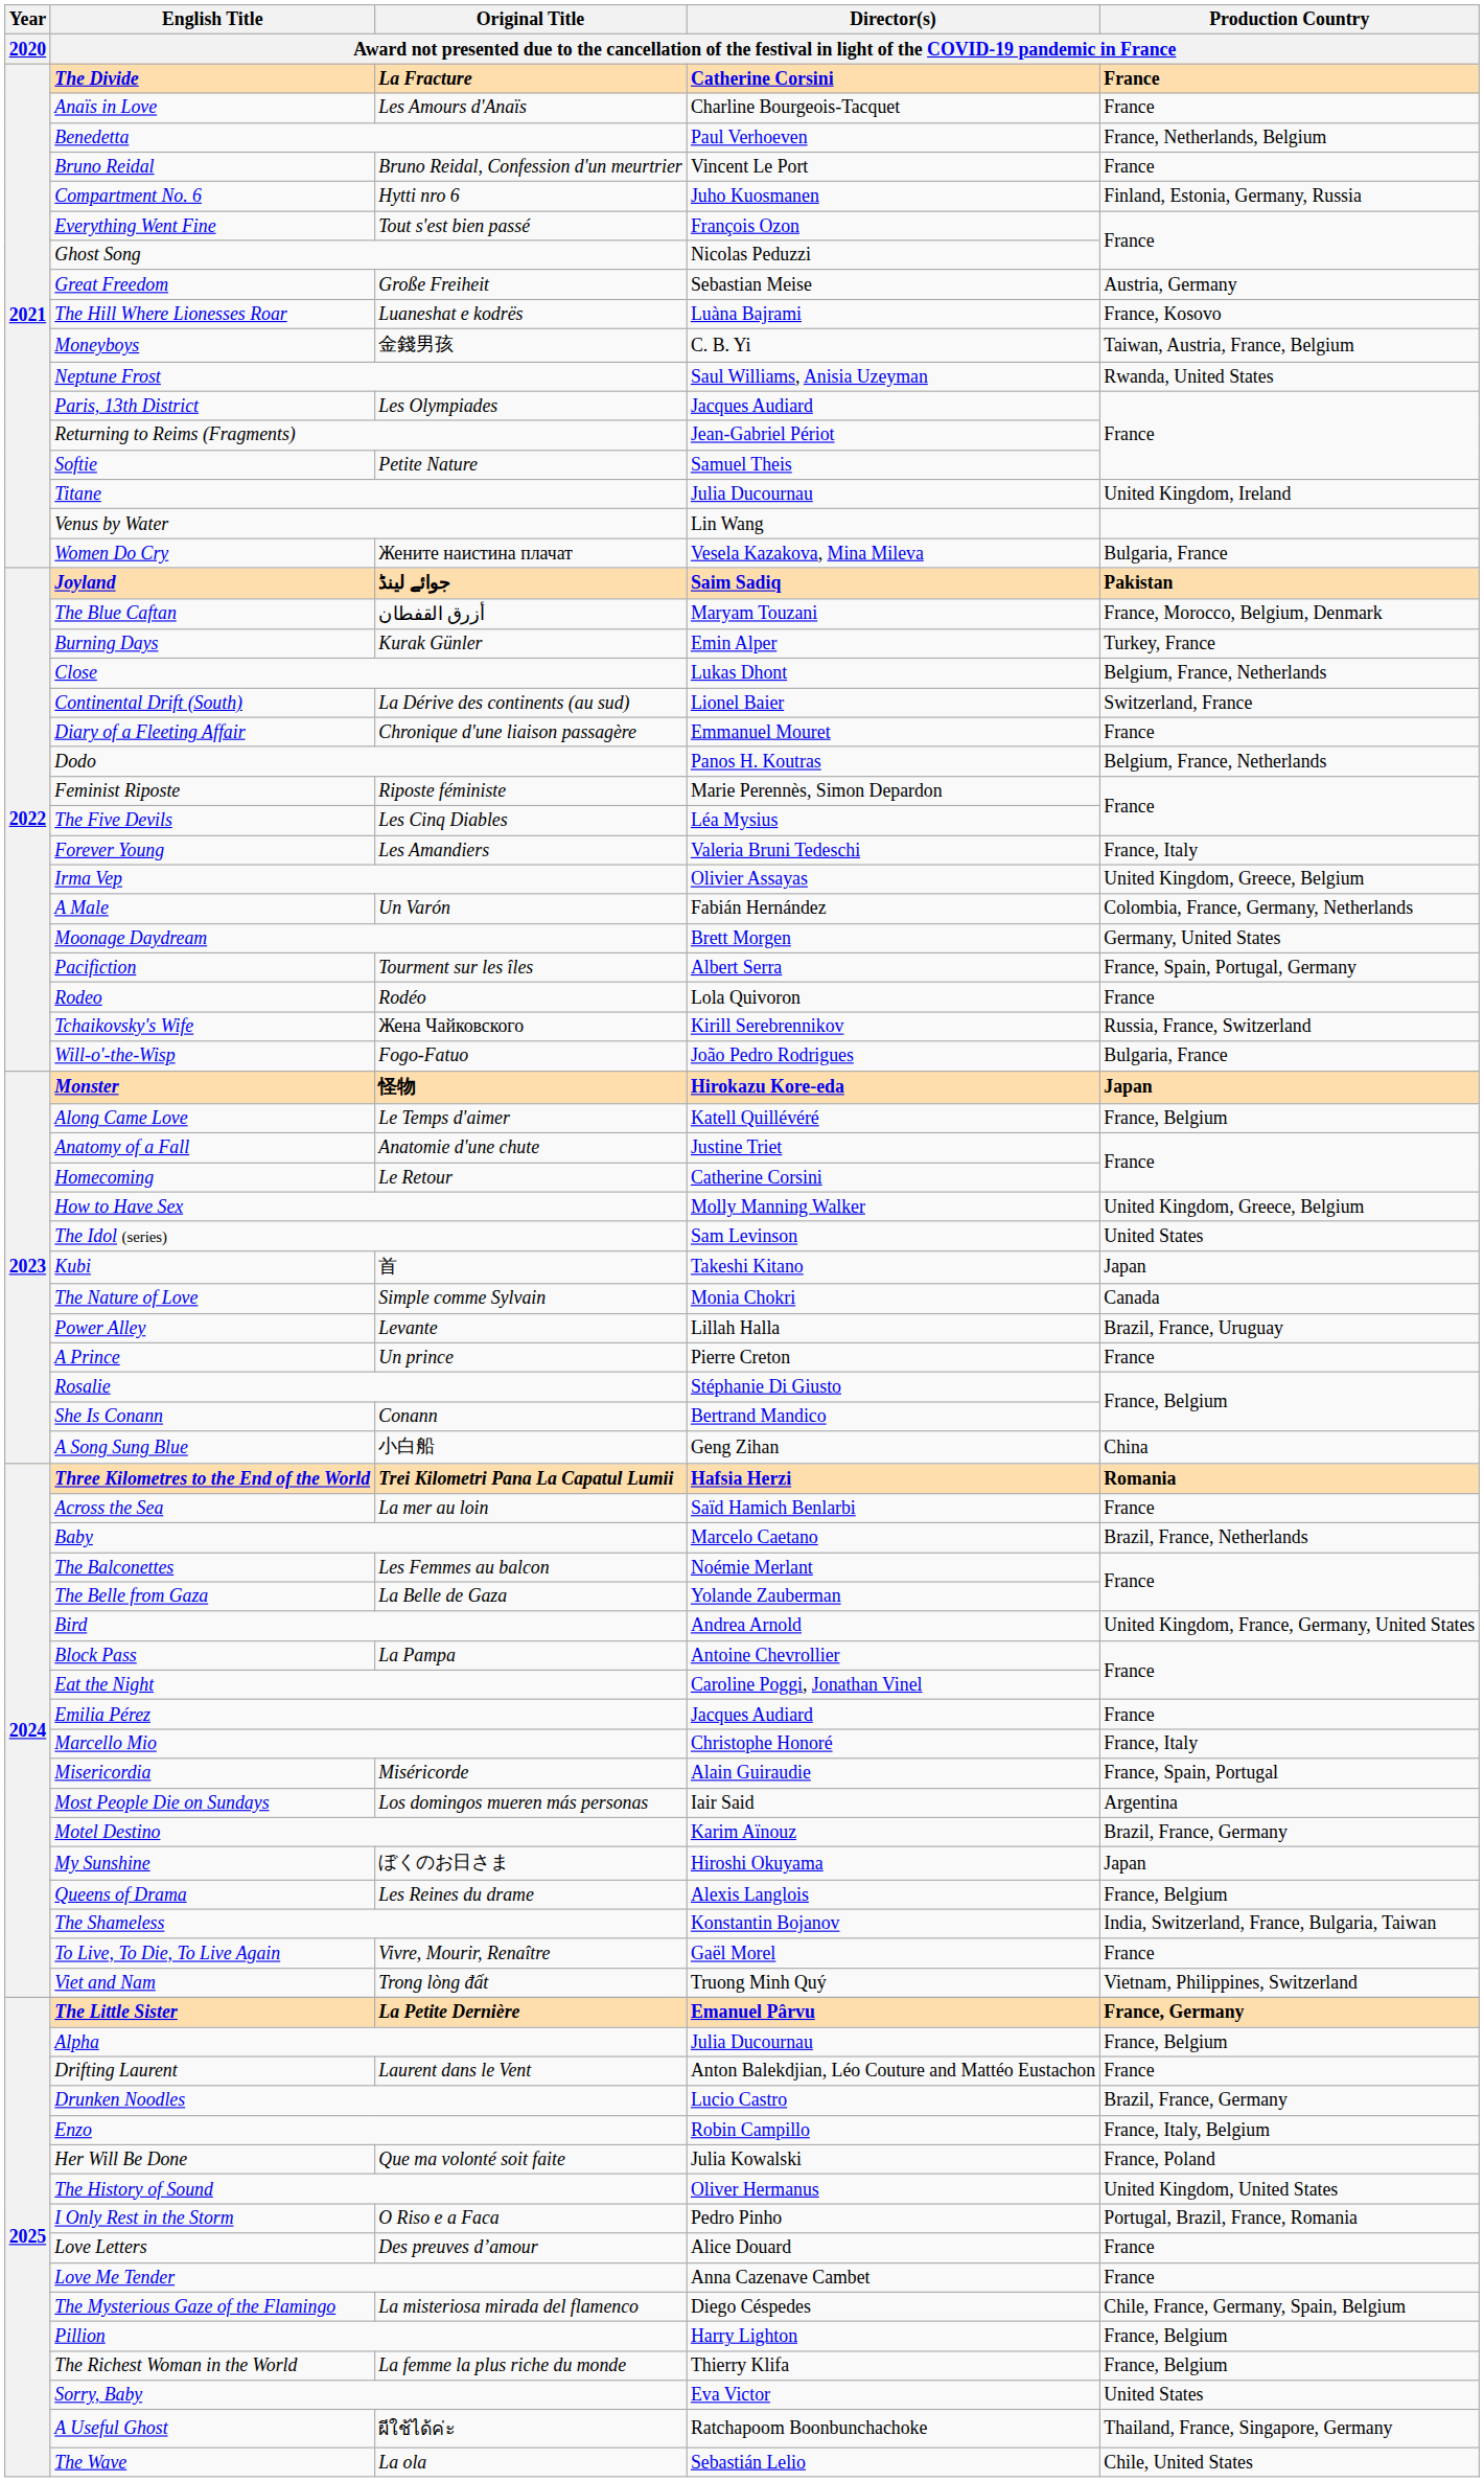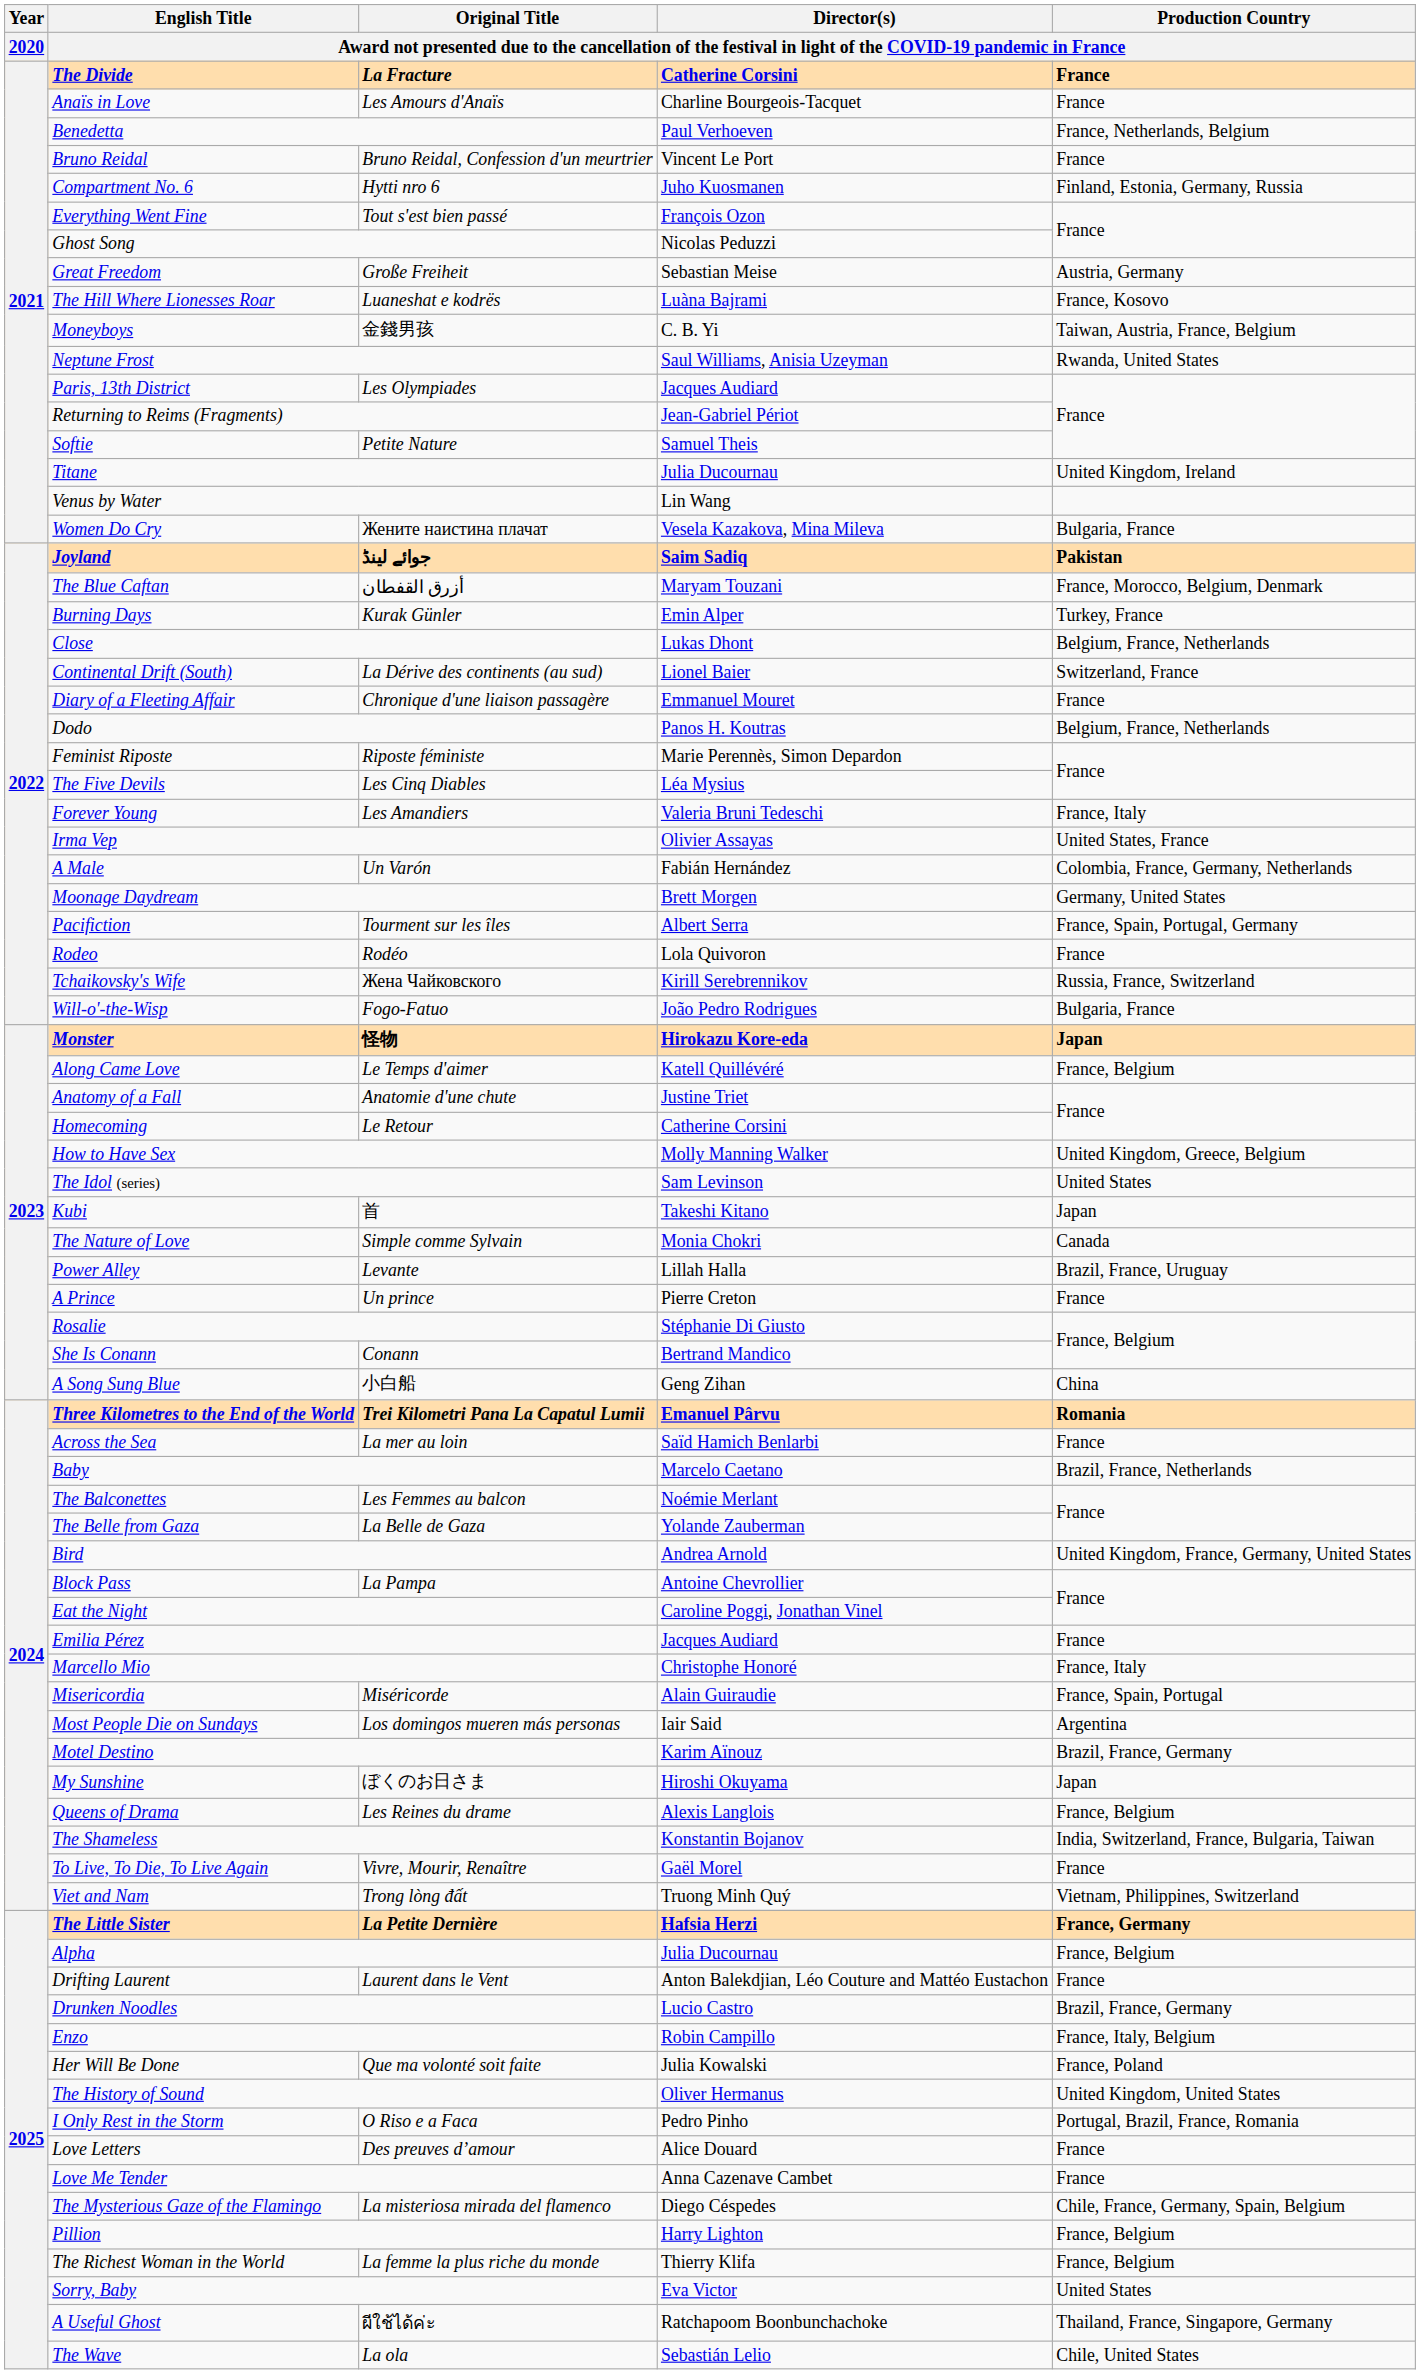Irma Vep | column 5: United Kingdom, Greece, Belgium -> United States, France
Three Kilometres to the End of the World | column 4: Hafsia Herzi -> Emanuel Pârvu
The Little Sister | column 4: Emanuel Pârvu -> Hafsia Herzi
